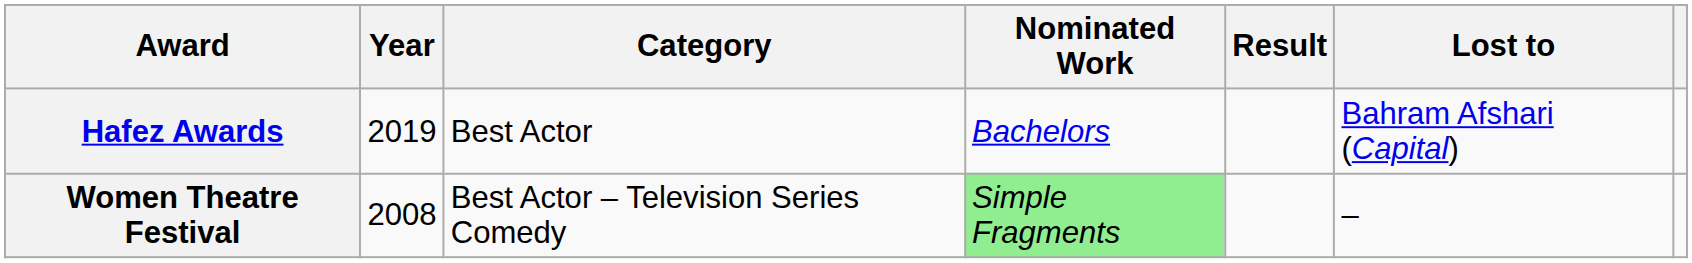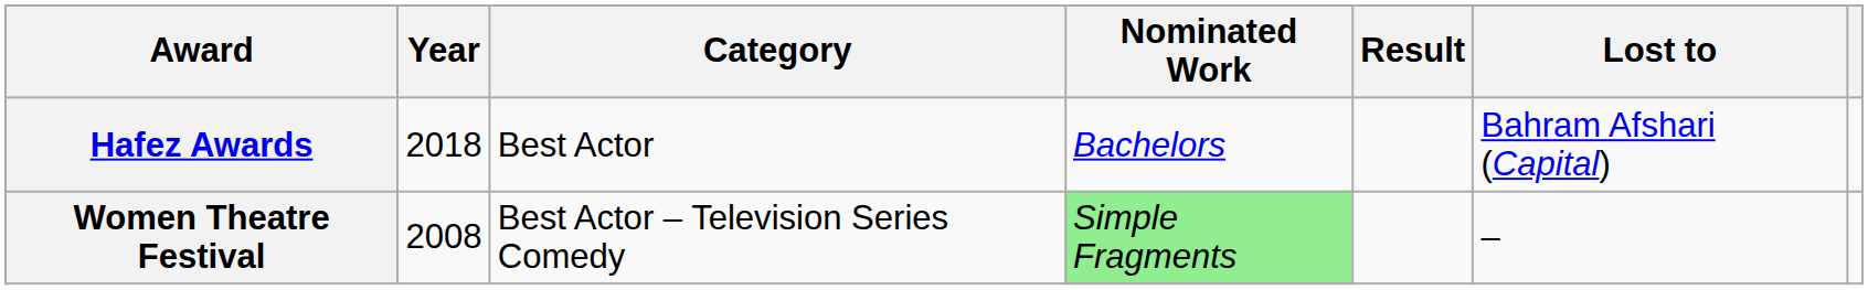Hafez Awards | Year: 2019 -> 2018
